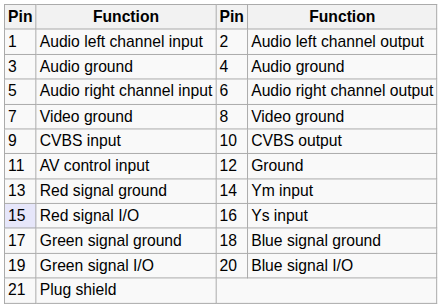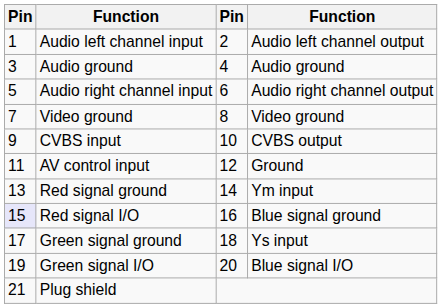Red signal I/O | column 4: Ys input -> Blue signal ground
Green signal ground | column 4: Blue signal ground -> Ys input
